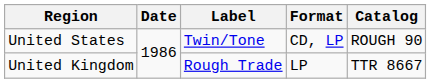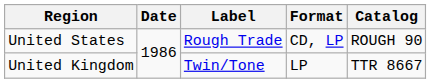United States | Label: Twin/Tone -> Rough Trade
United Kingdom | Label: Rough Trade -> Twin/Tone
